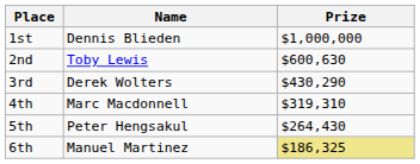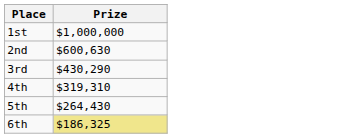- column: Name | Dennis Blieden | Toby Lewis | Derek Wolters | Marc Macdonnell | Peter Hengsakul | Manuel Martinez
